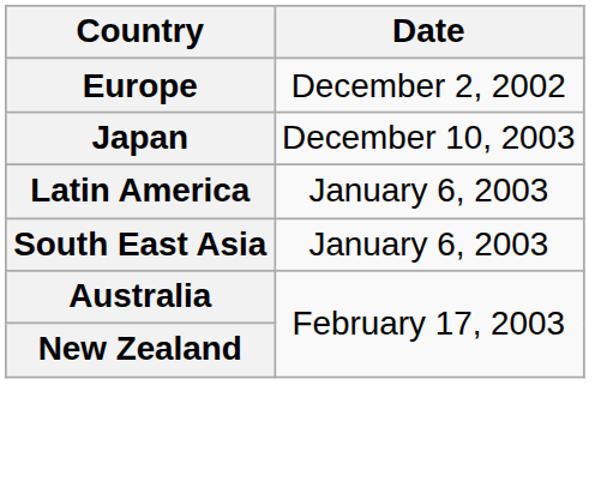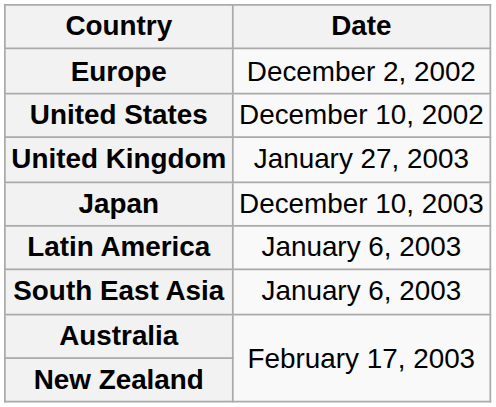+ row: United States | December 10, 2002
+ row: United Kingdom | January 27, 2003
